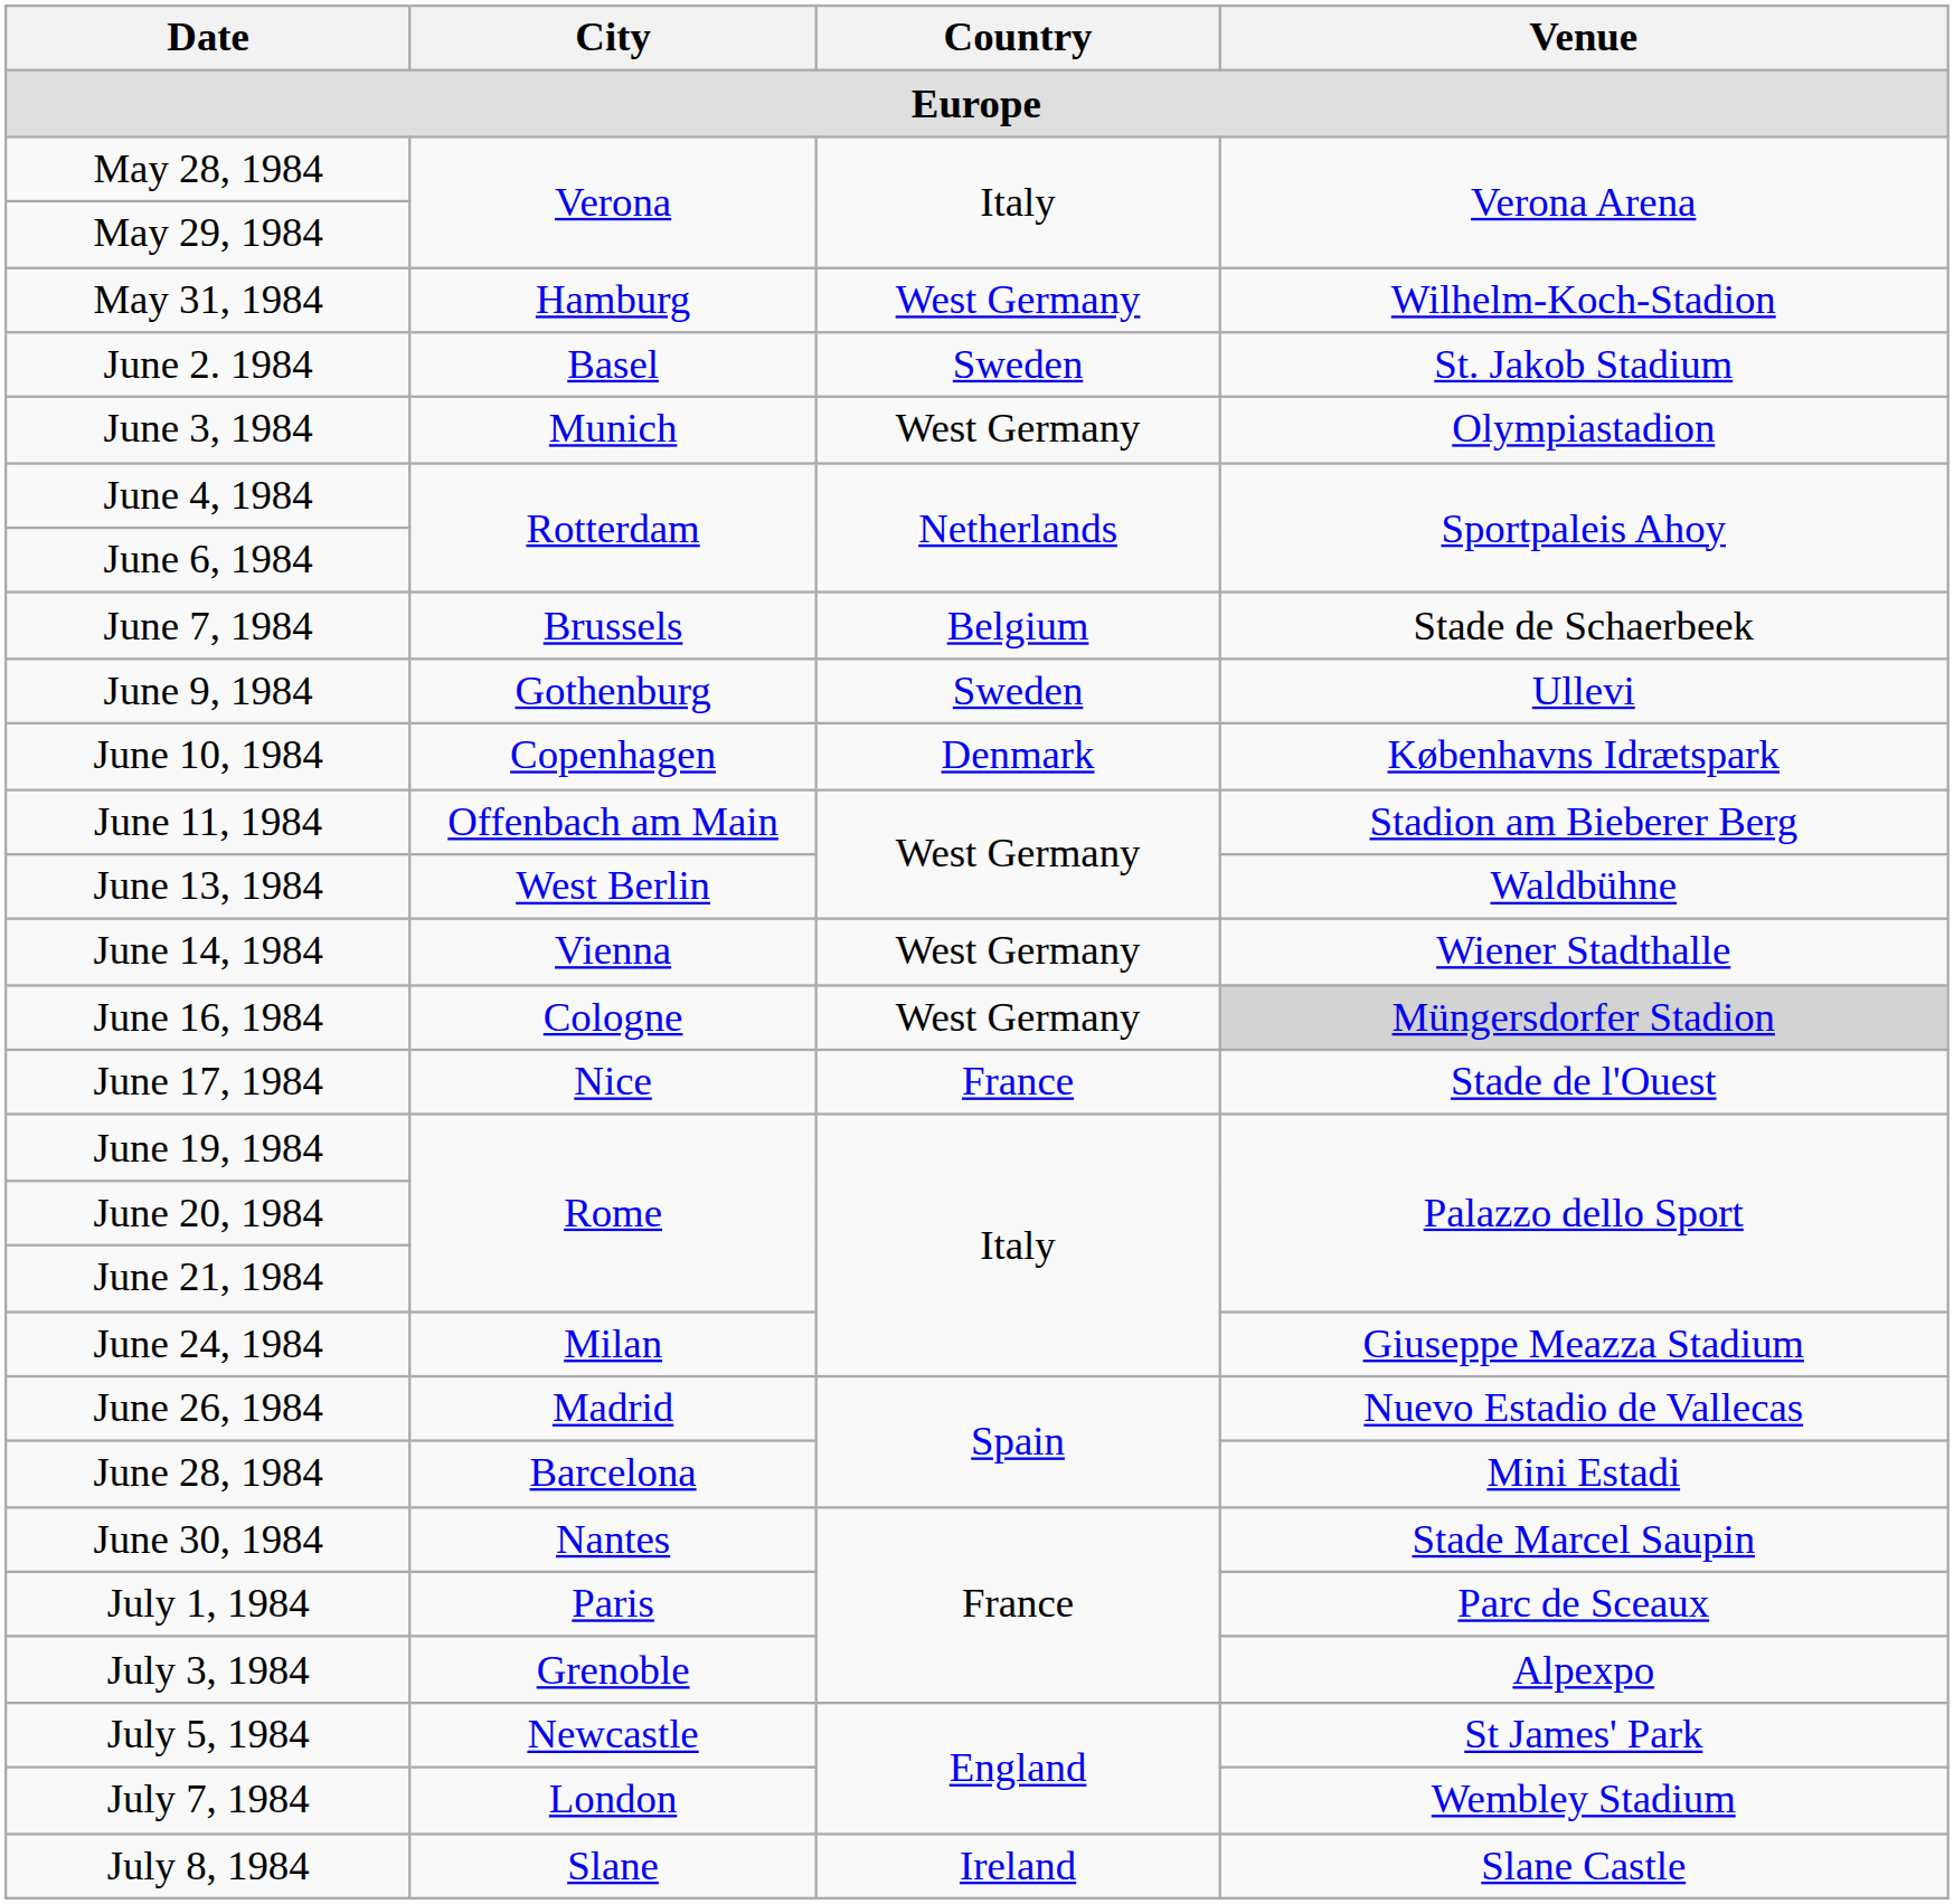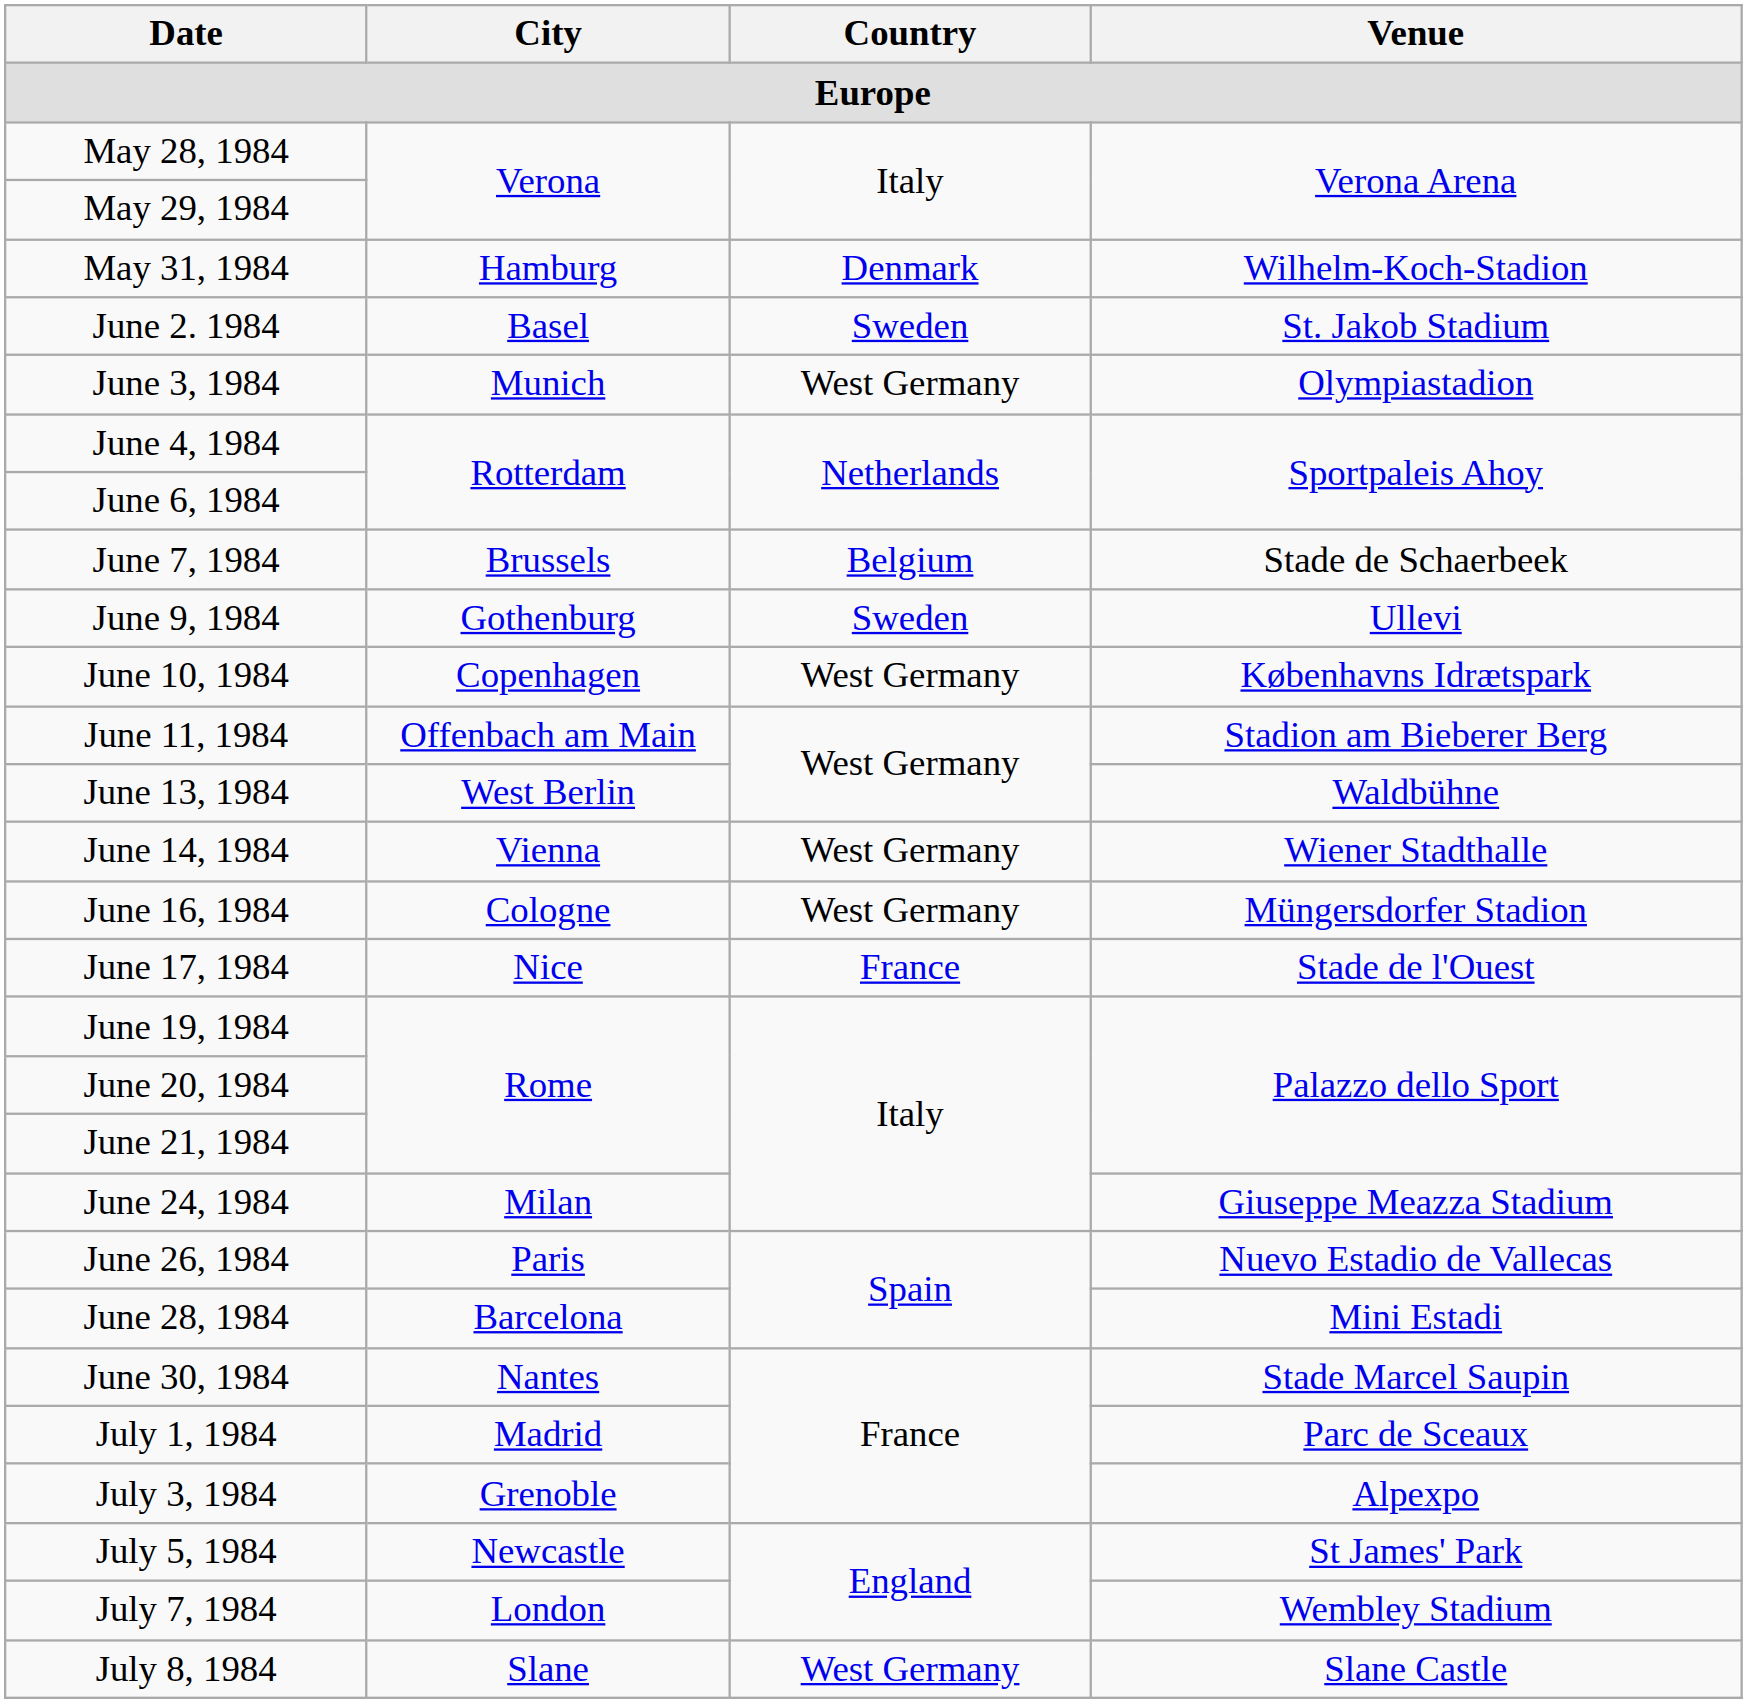May 31, 1984 | Country: West Germany -> Denmark
June 10, 1984 | Country: Denmark -> West Germany
June 16, 1984 | Venue: lightgrey background -> no background
June 26, 1984 | City: Madrid -> Paris
July 1, 1984 | City: Paris -> Madrid
July 8, 1984 | Country: Ireland -> West Germany
